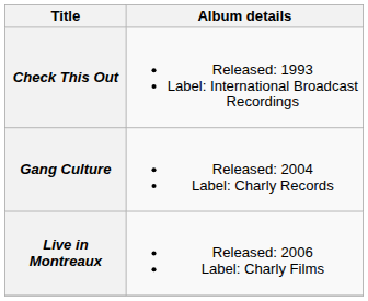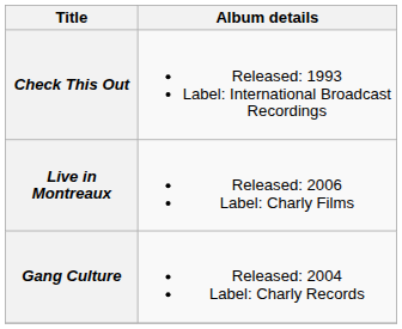rows swapped: Gang Culture <-> Live in Montreaux
